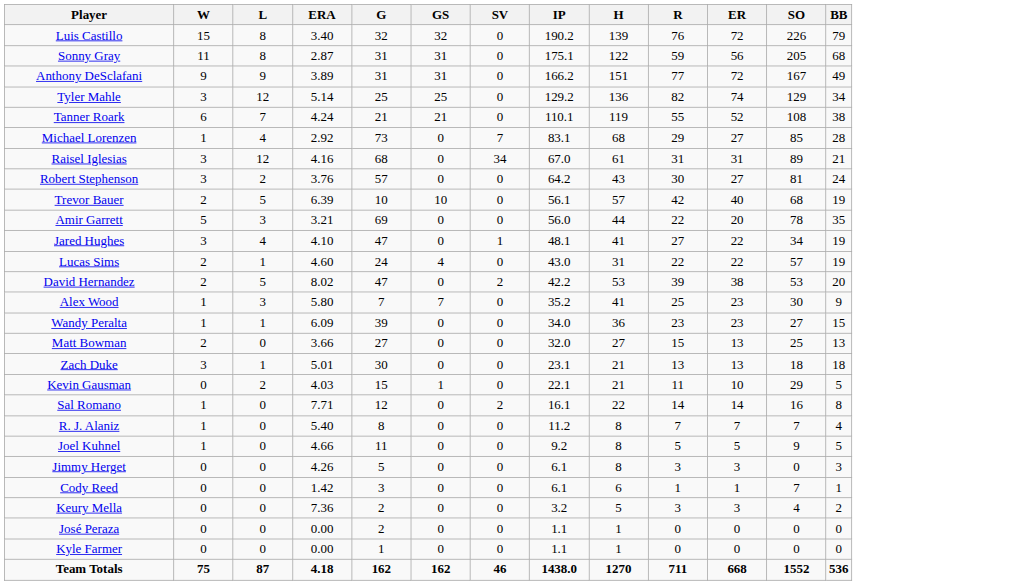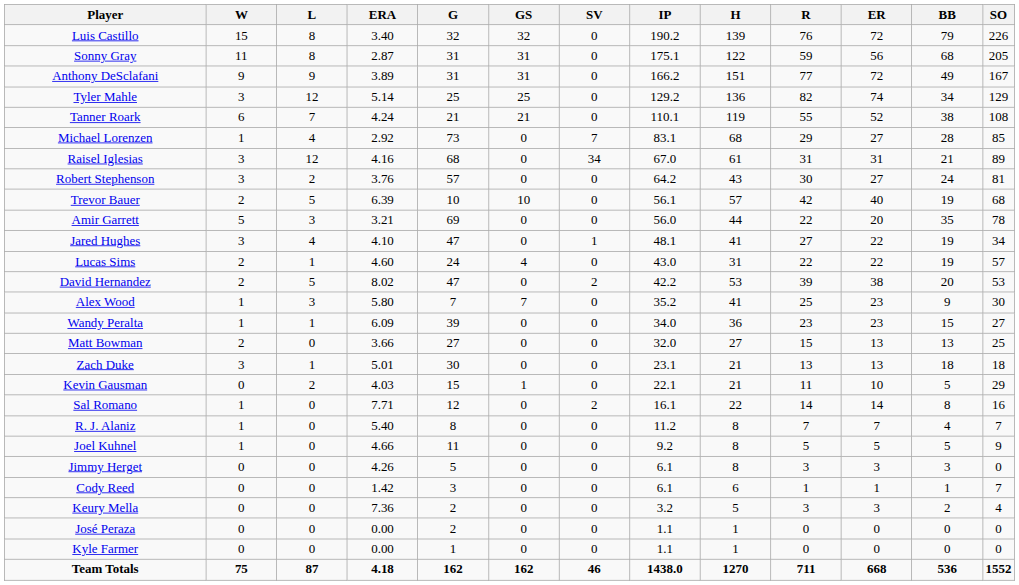columns swapped: BB <-> SO
